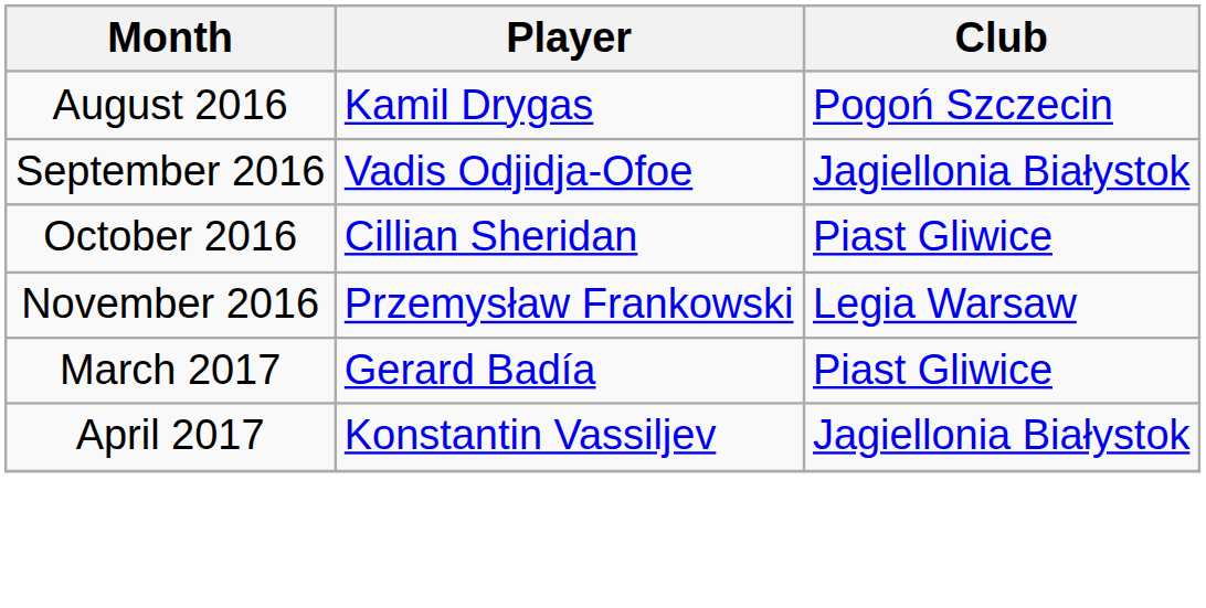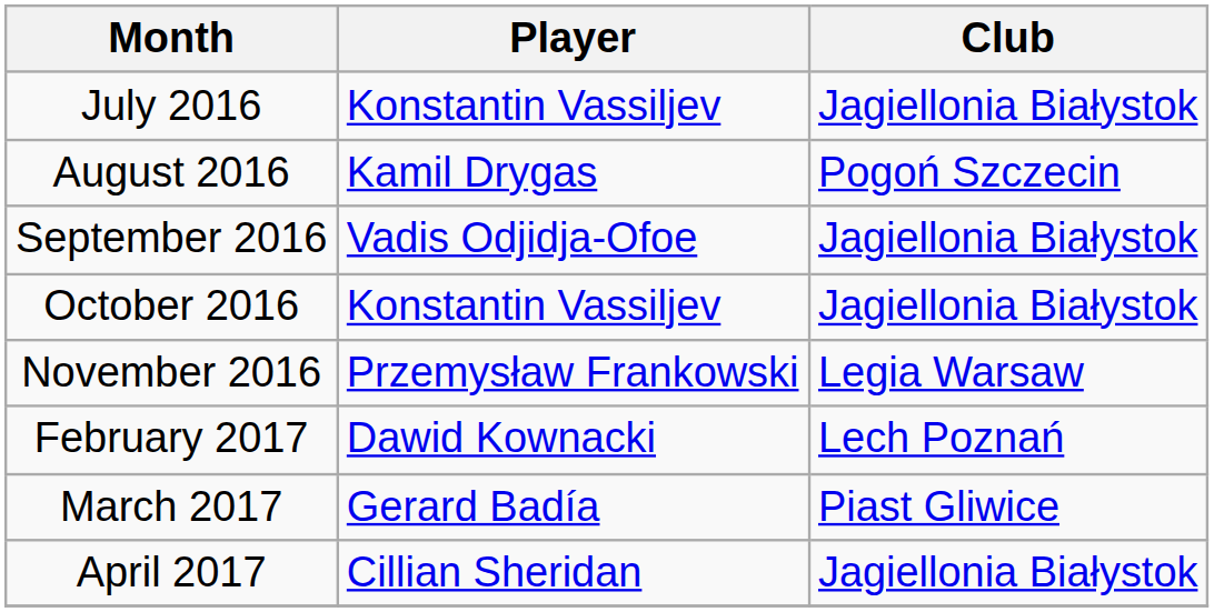+ row: July 2016 | Konstantin Vassiljev | Jagiellonia Białystok
October 2016 | Player: Cillian Sheridan -> Konstantin Vassiljev
October 2016 | Club: Piast Gliwice -> Jagiellonia Białystok
+ row: February 2017 | Dawid Kownacki | Lech Poznań
April 2017 | Player: Konstantin Vassiljev -> Cillian Sheridan
